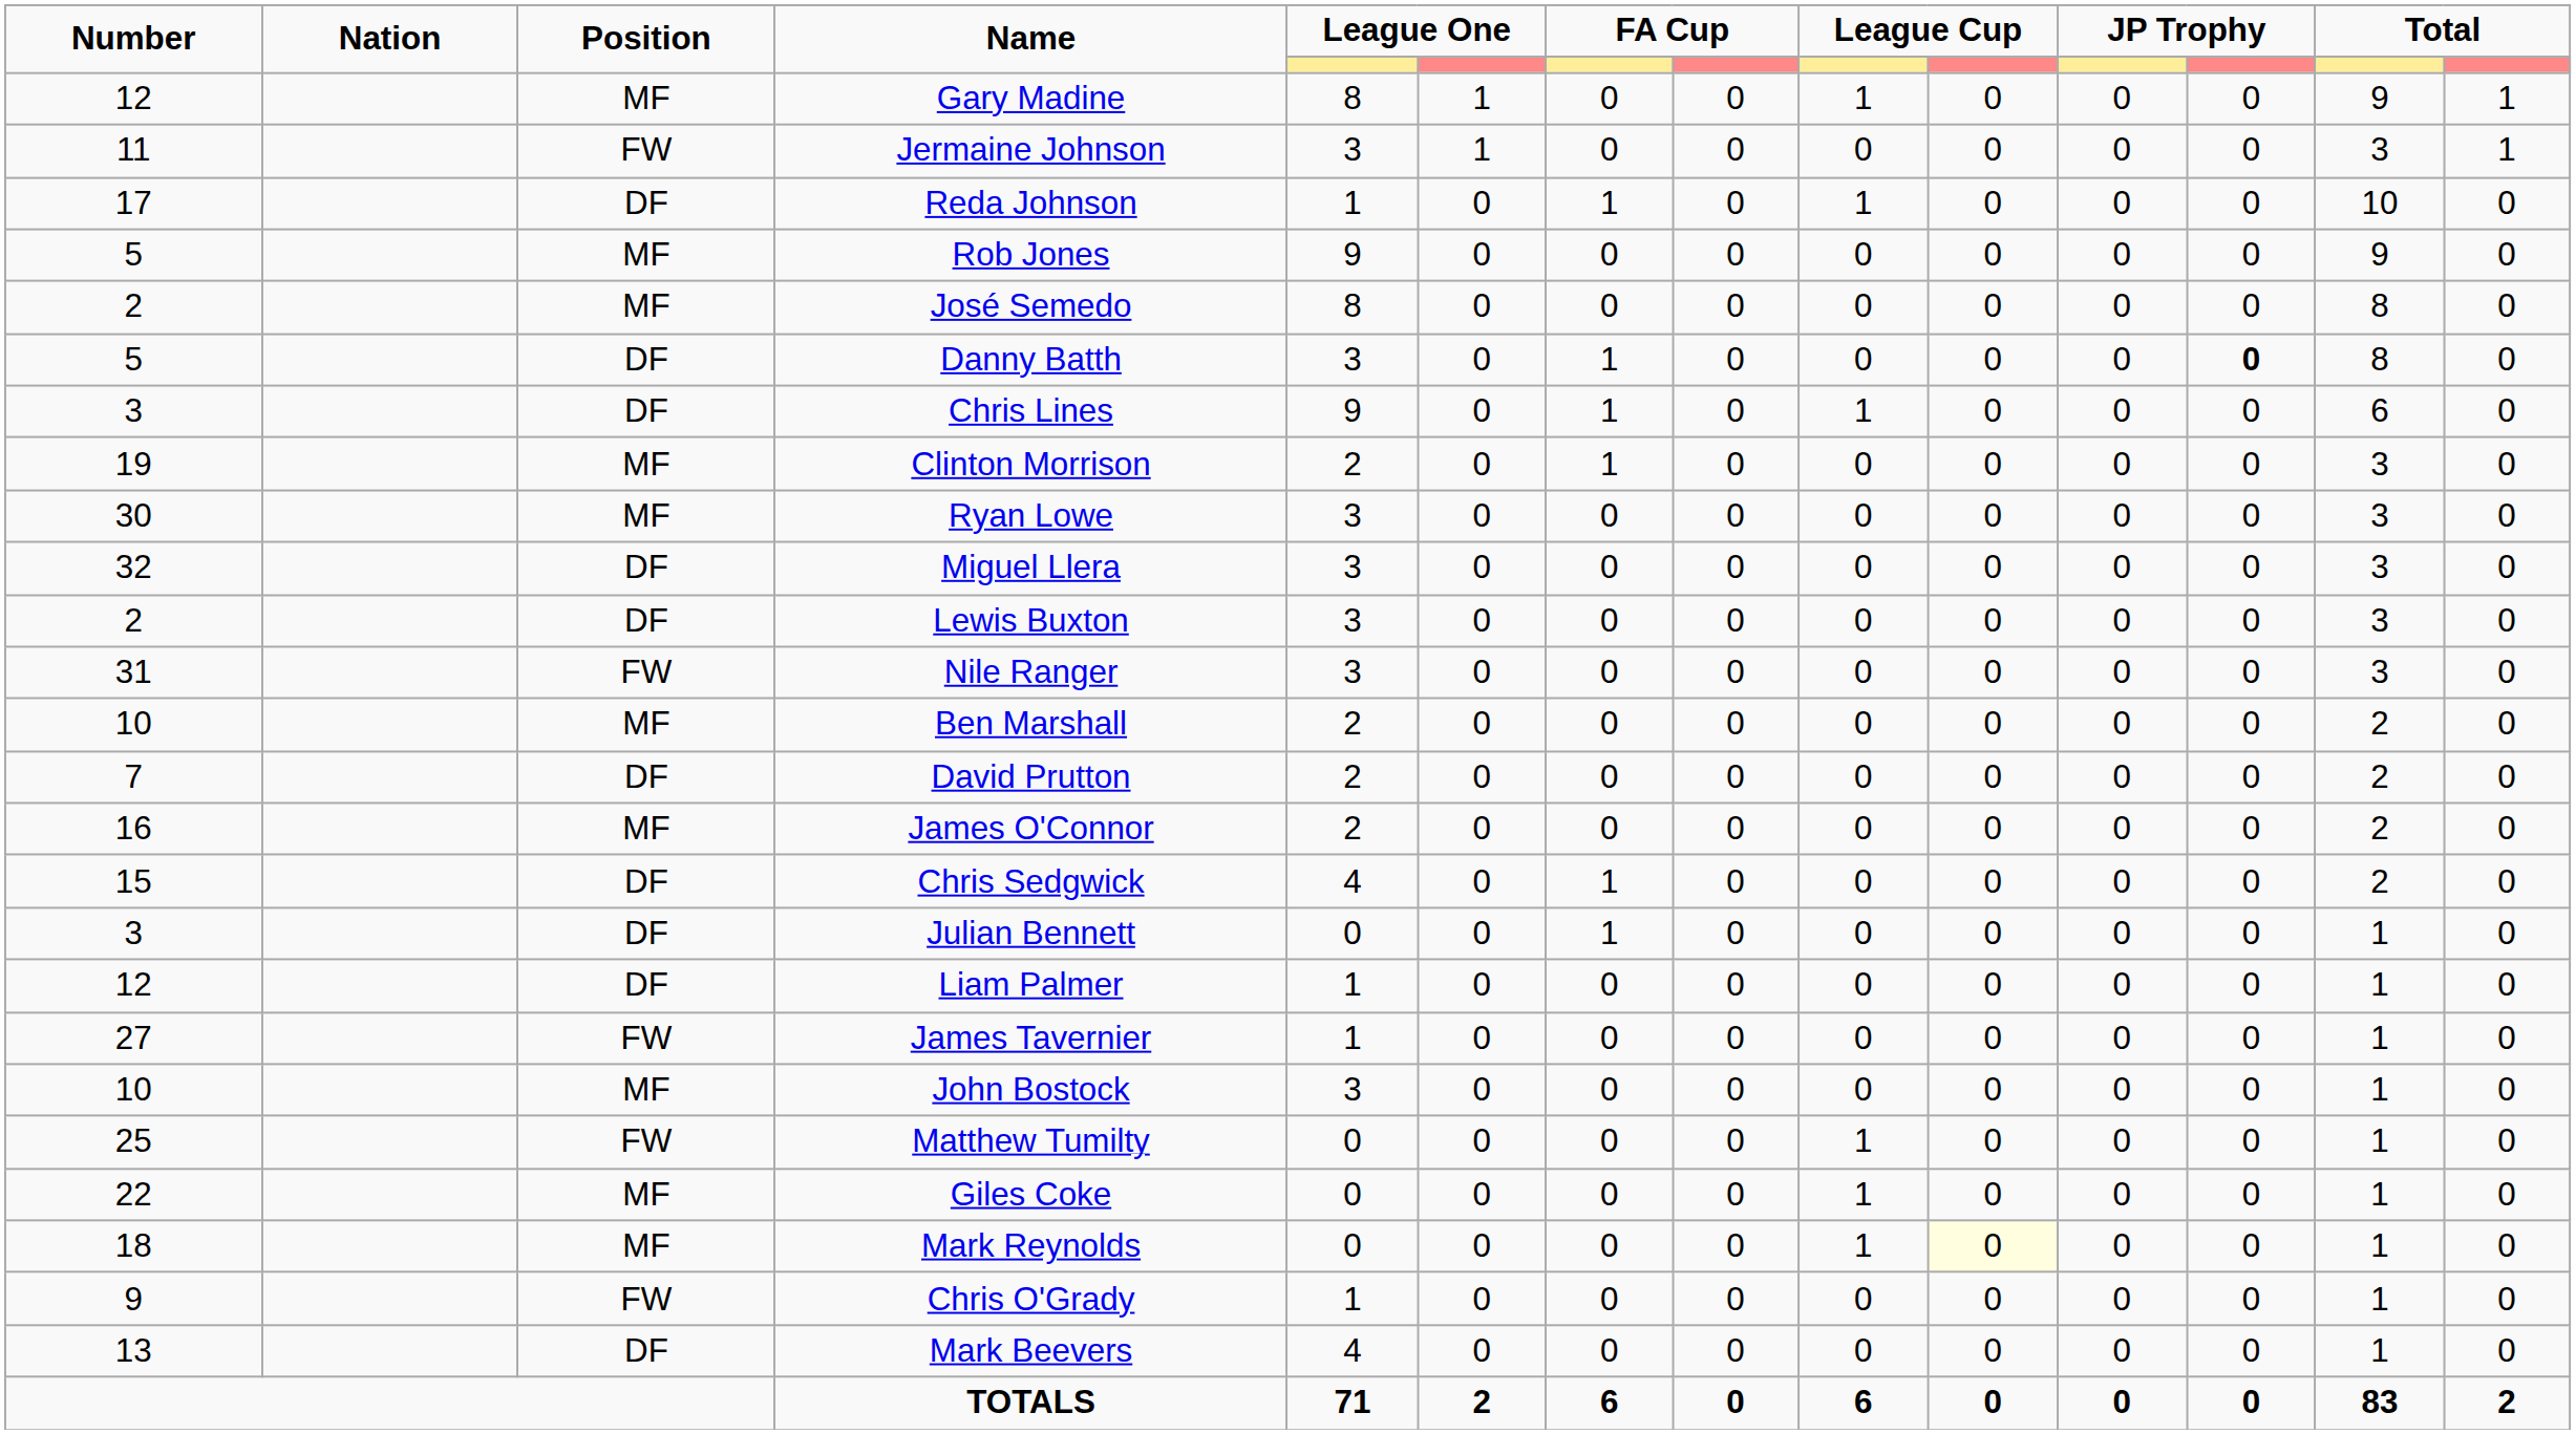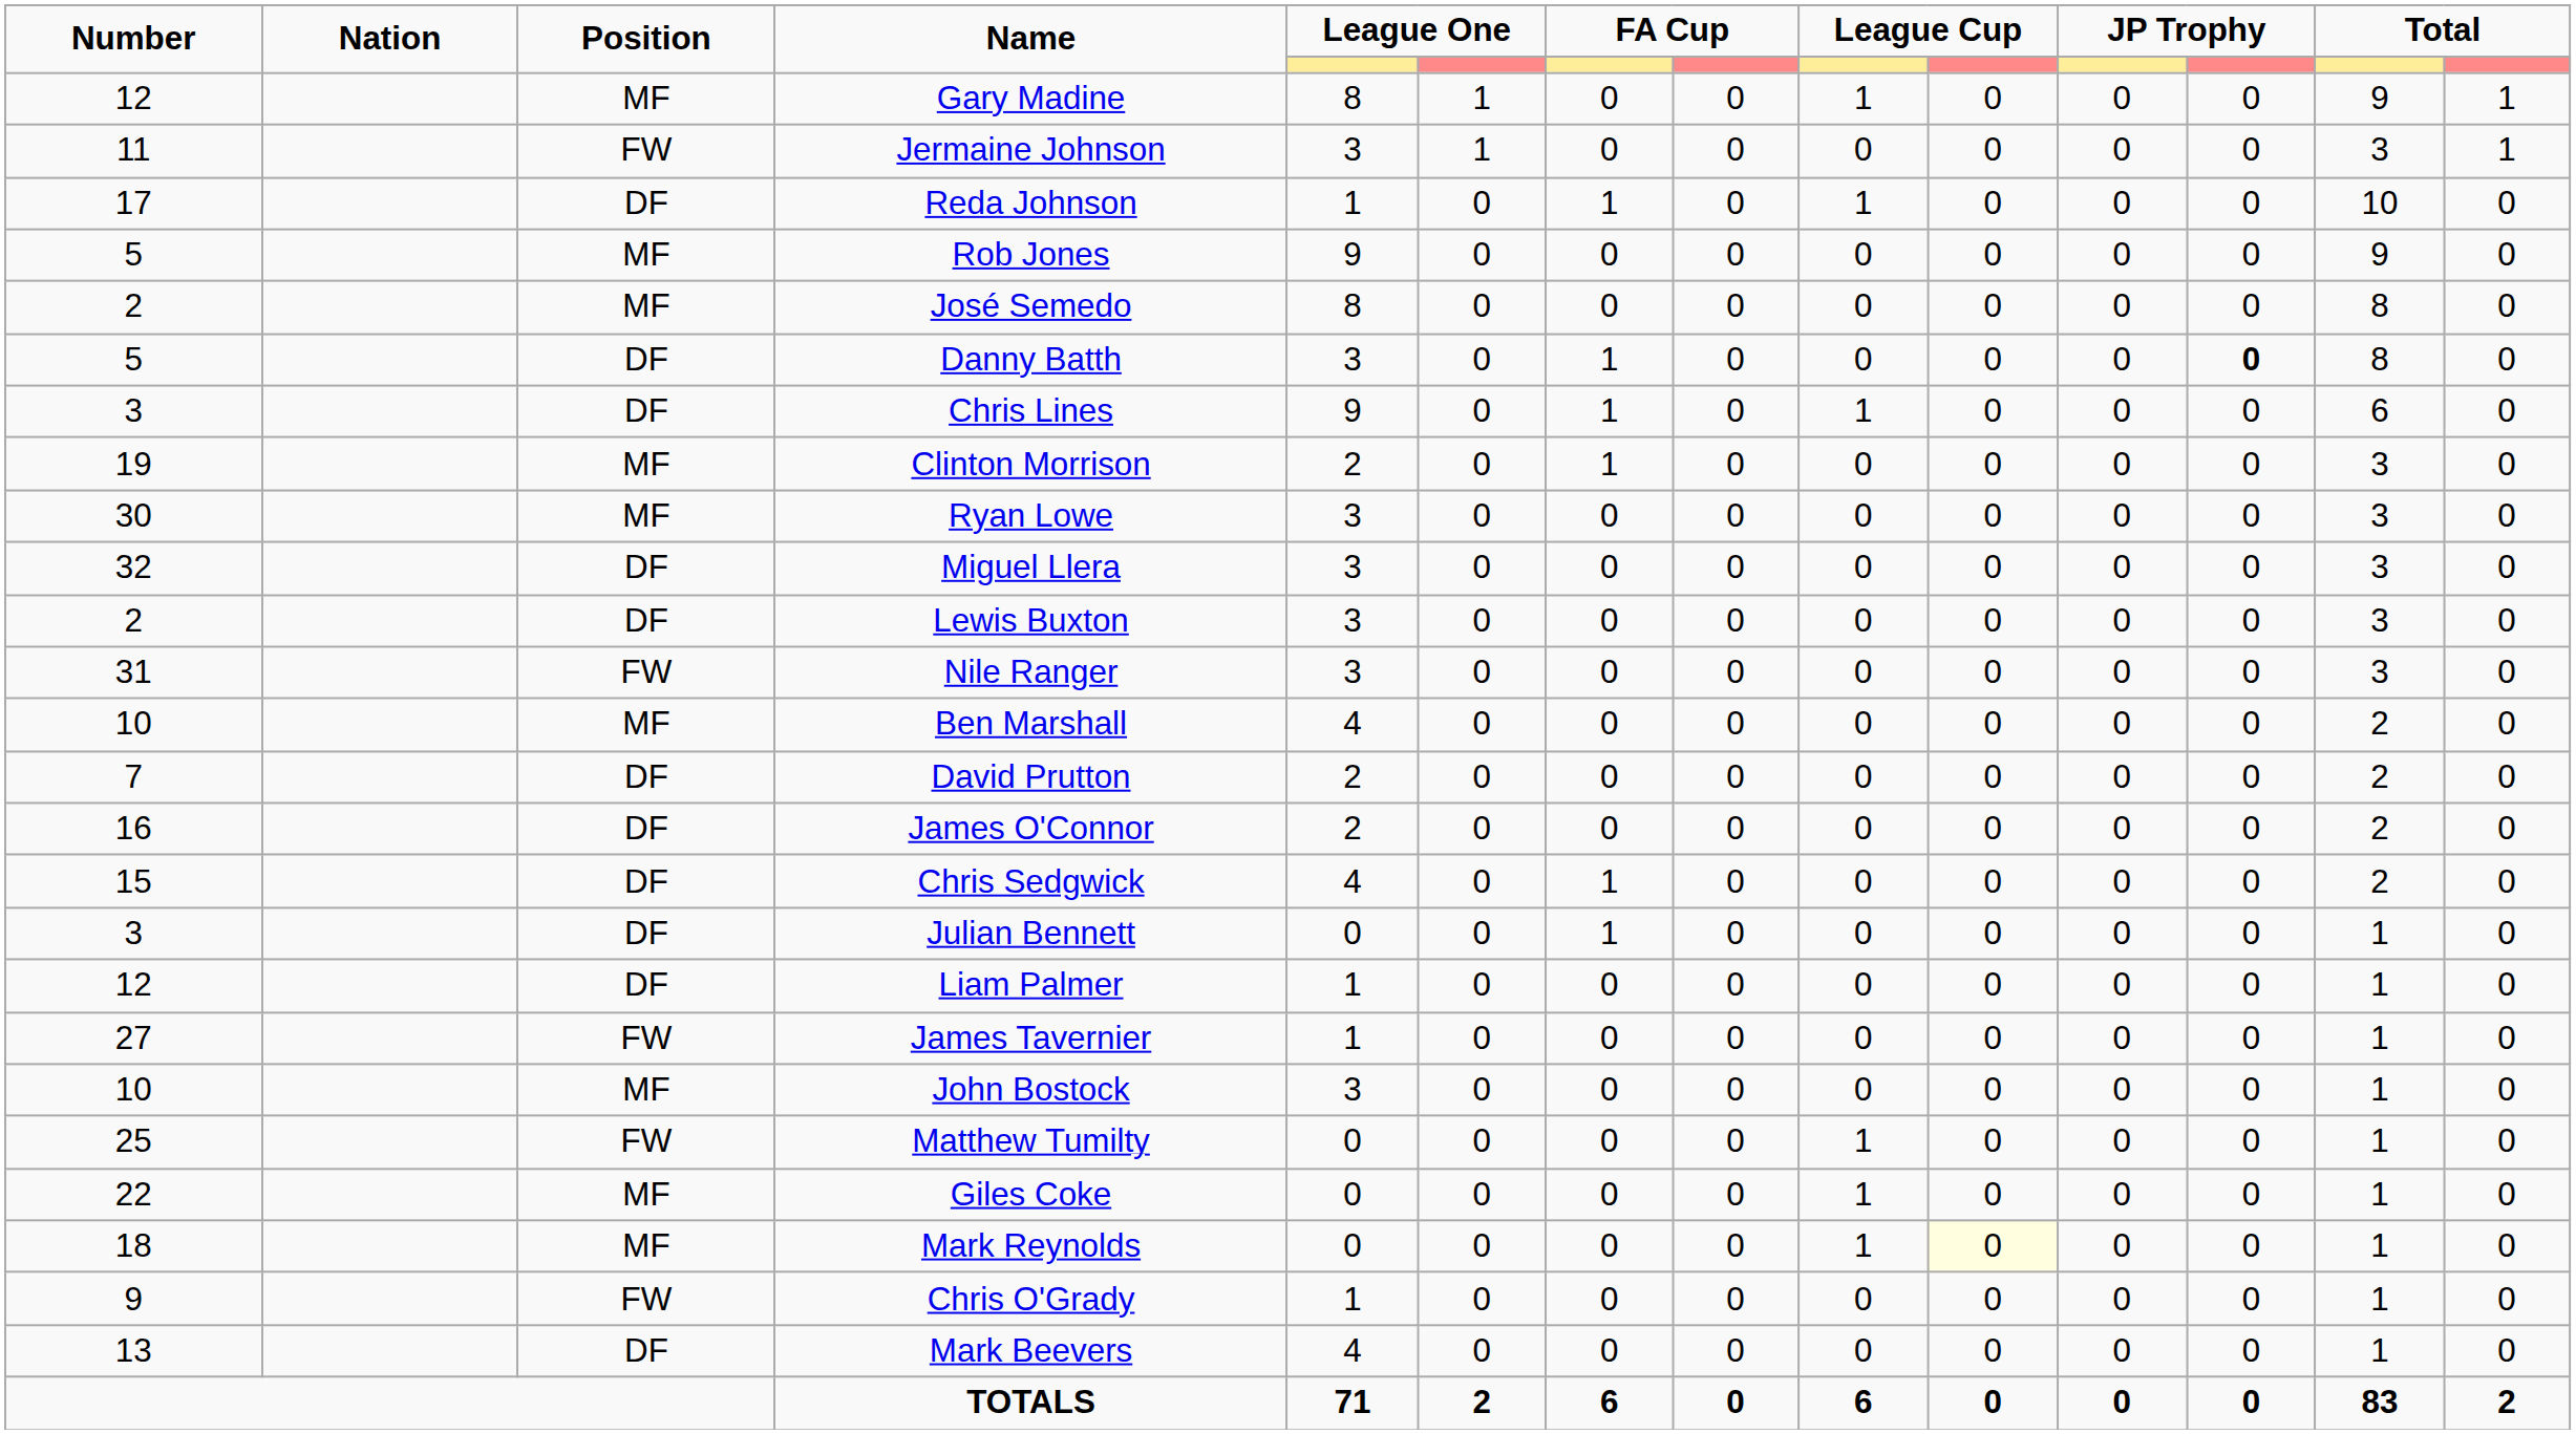Ben Marshall | column 5: 2 -> 4
James O'Connor | Position: MF -> DF
